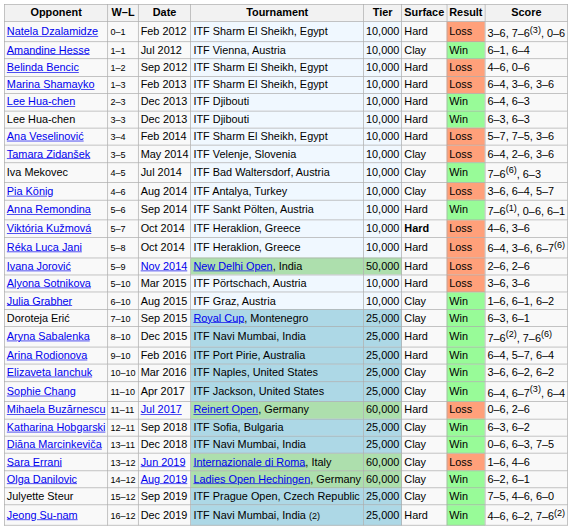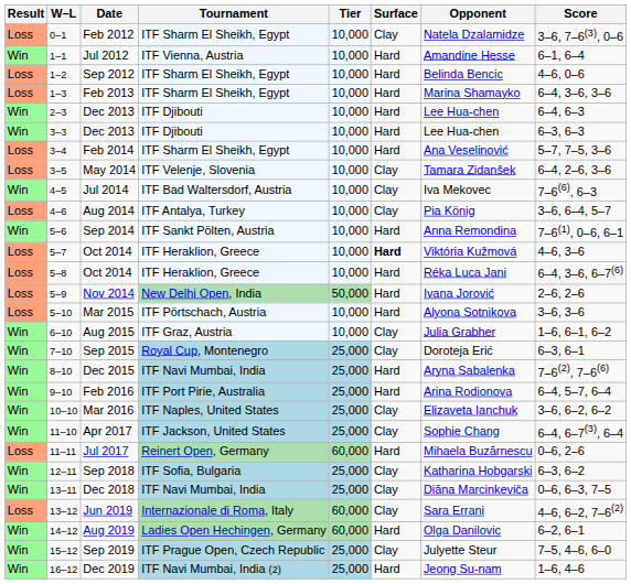columns swapped: Result <-> Opponent
Feb 2012 | Surface: Hard -> Clay
Jul 2012 | Surface: Clay -> Hard
Jun 2019 | Score: 1–6, 4–6 -> 4–6, 6–2, 7–6(2)
Aug 2019 | Surface: Clay -> Hard
Dec 2019 | Score: 4–6, 6–2, 7–6(2) -> 1–6, 4–6
